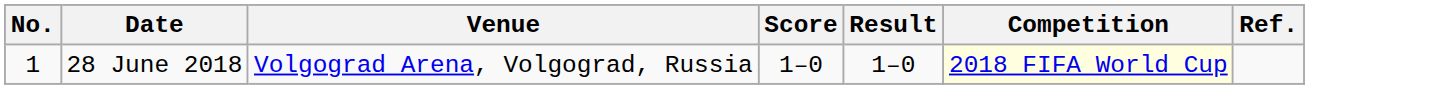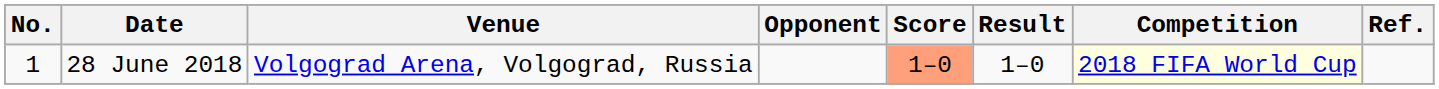+ column: Opponent
28 June 2018 | Score: no background -> lightsalmon background
